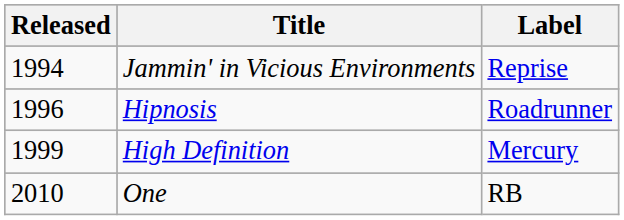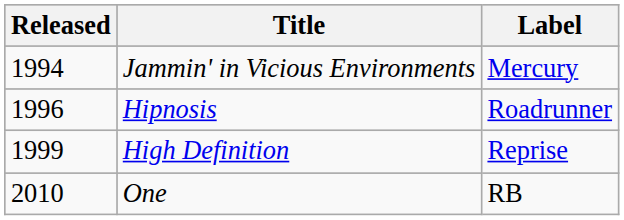Jammin' in Vicious Environments | Label: Reprise -> Mercury
High Definition | Label: Mercury -> Reprise
